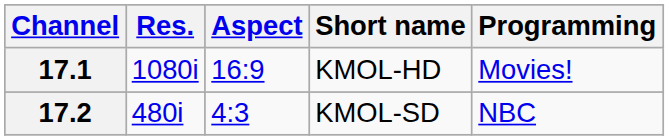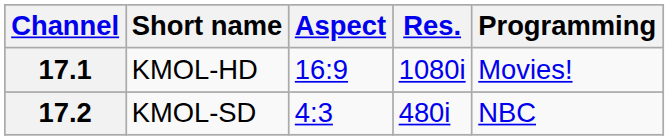columns swapped: Res. <-> Short name
